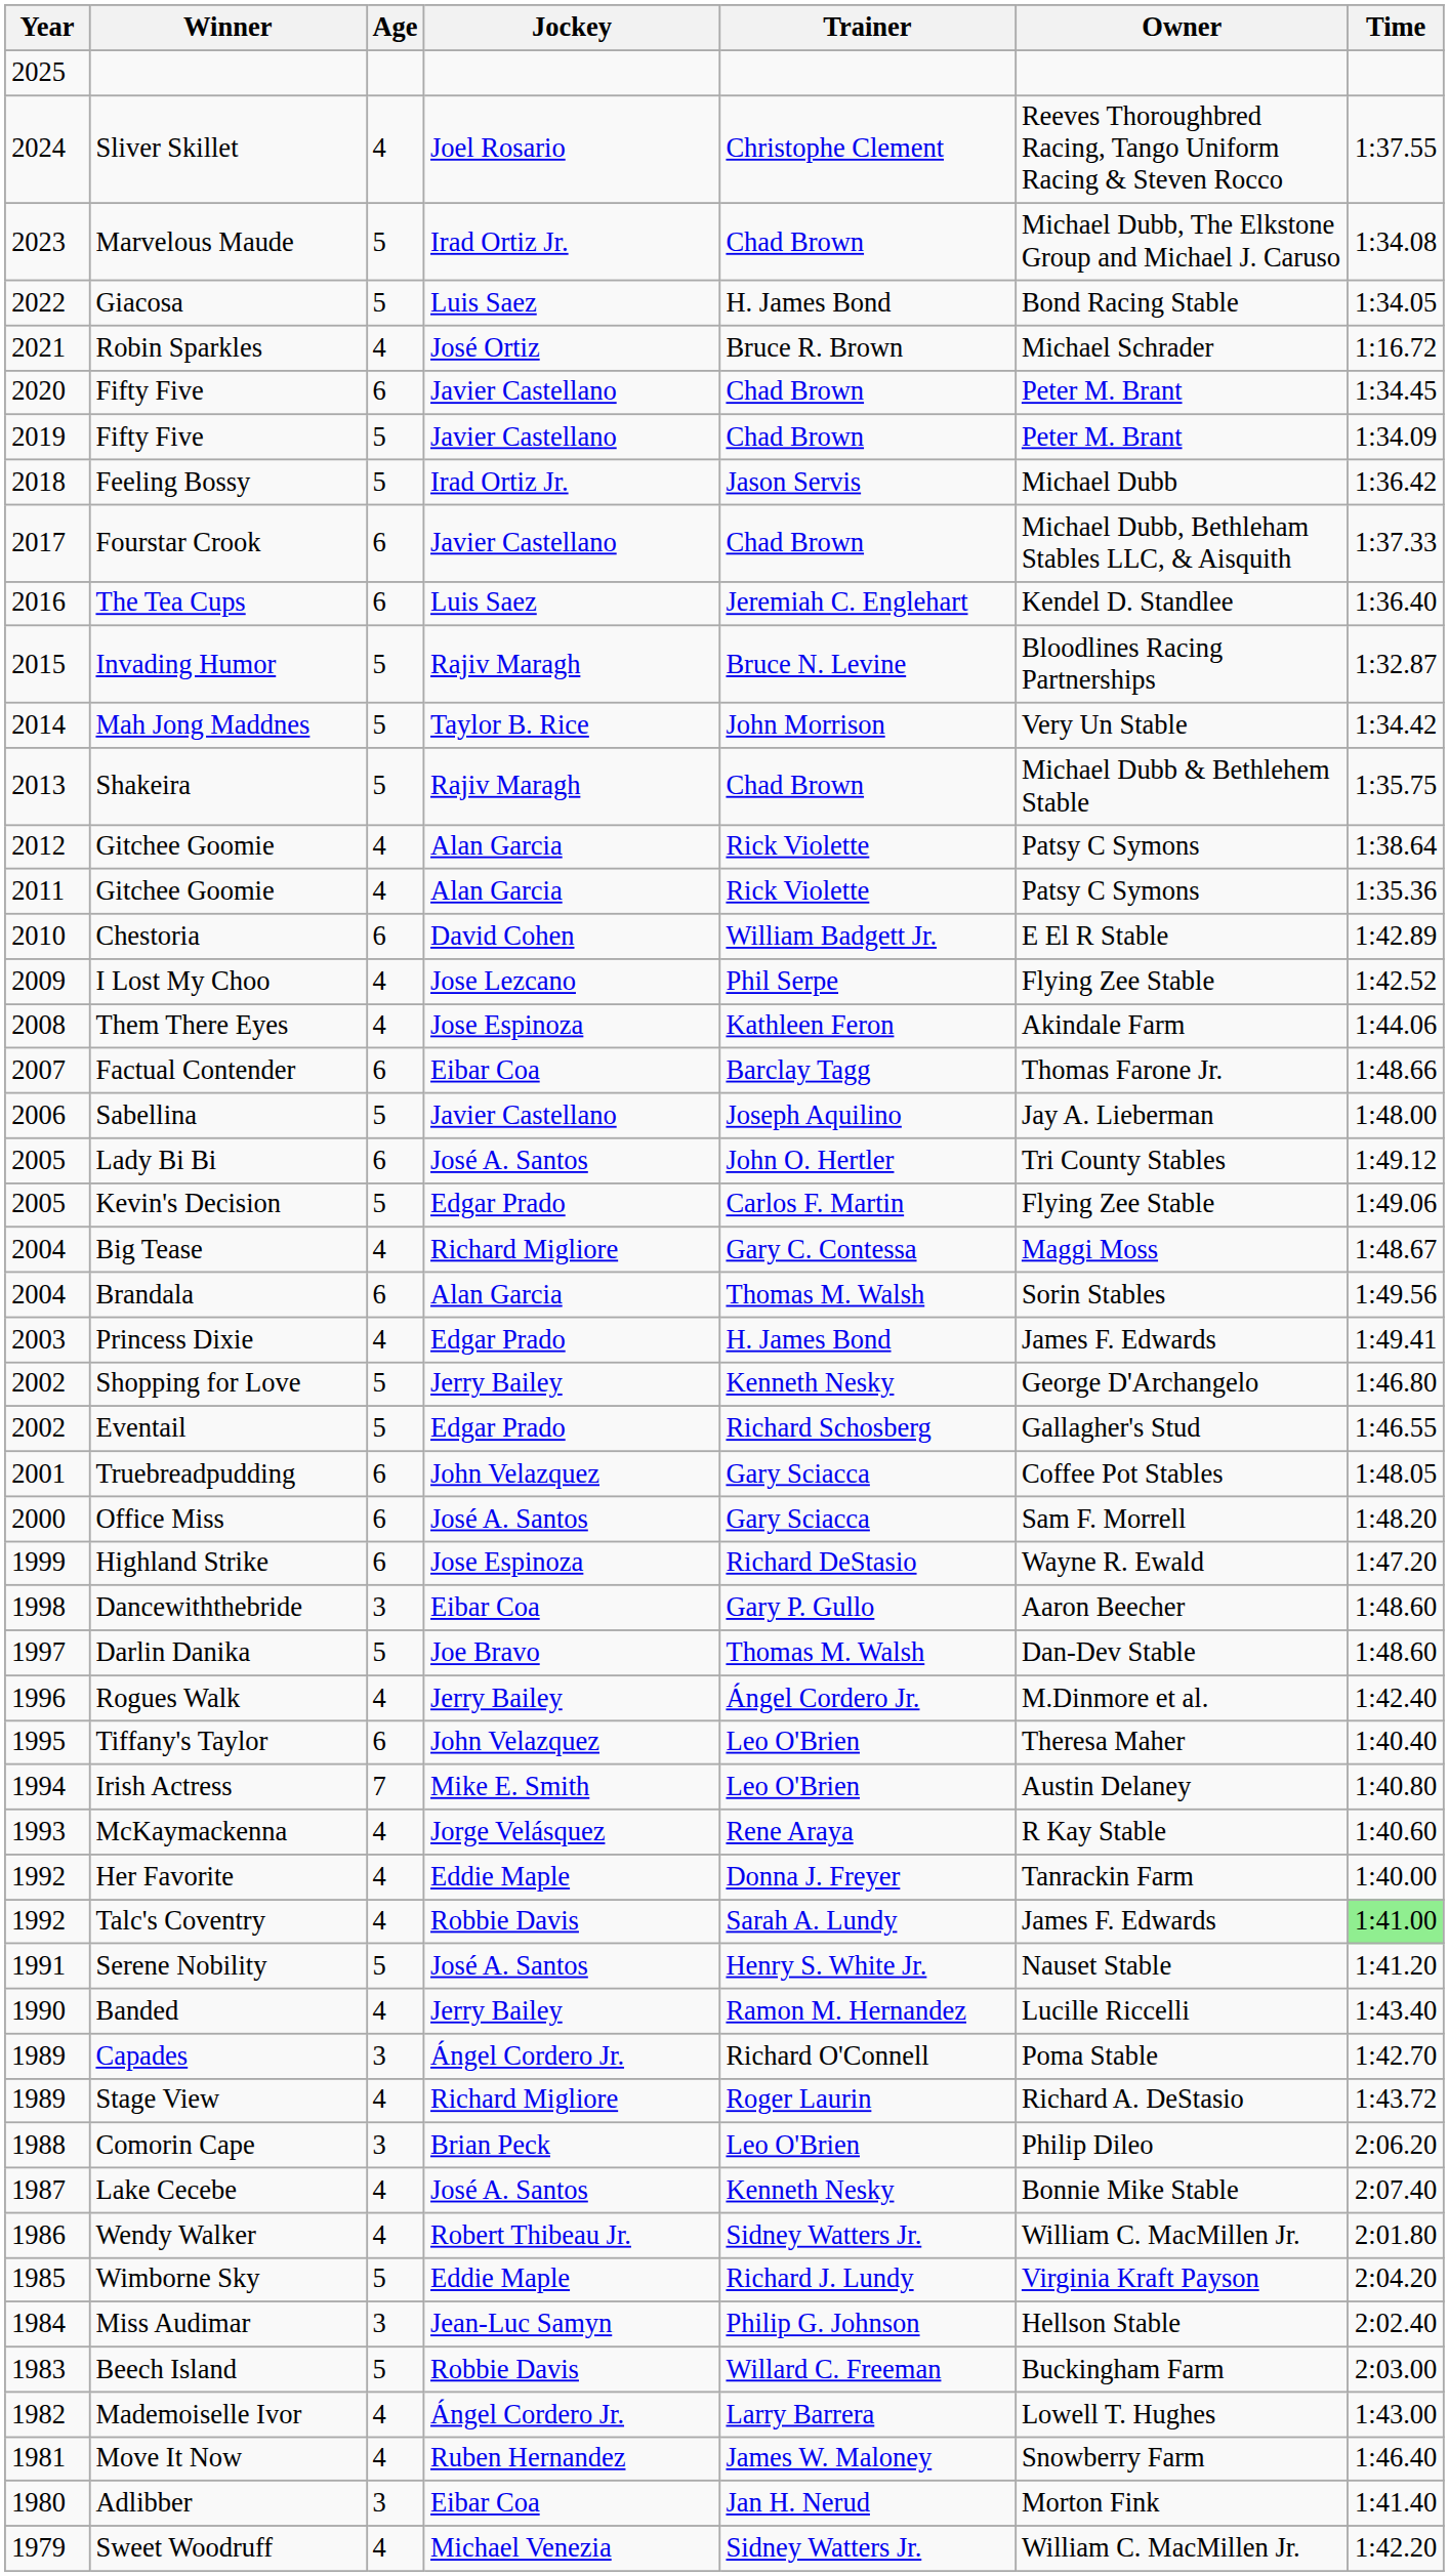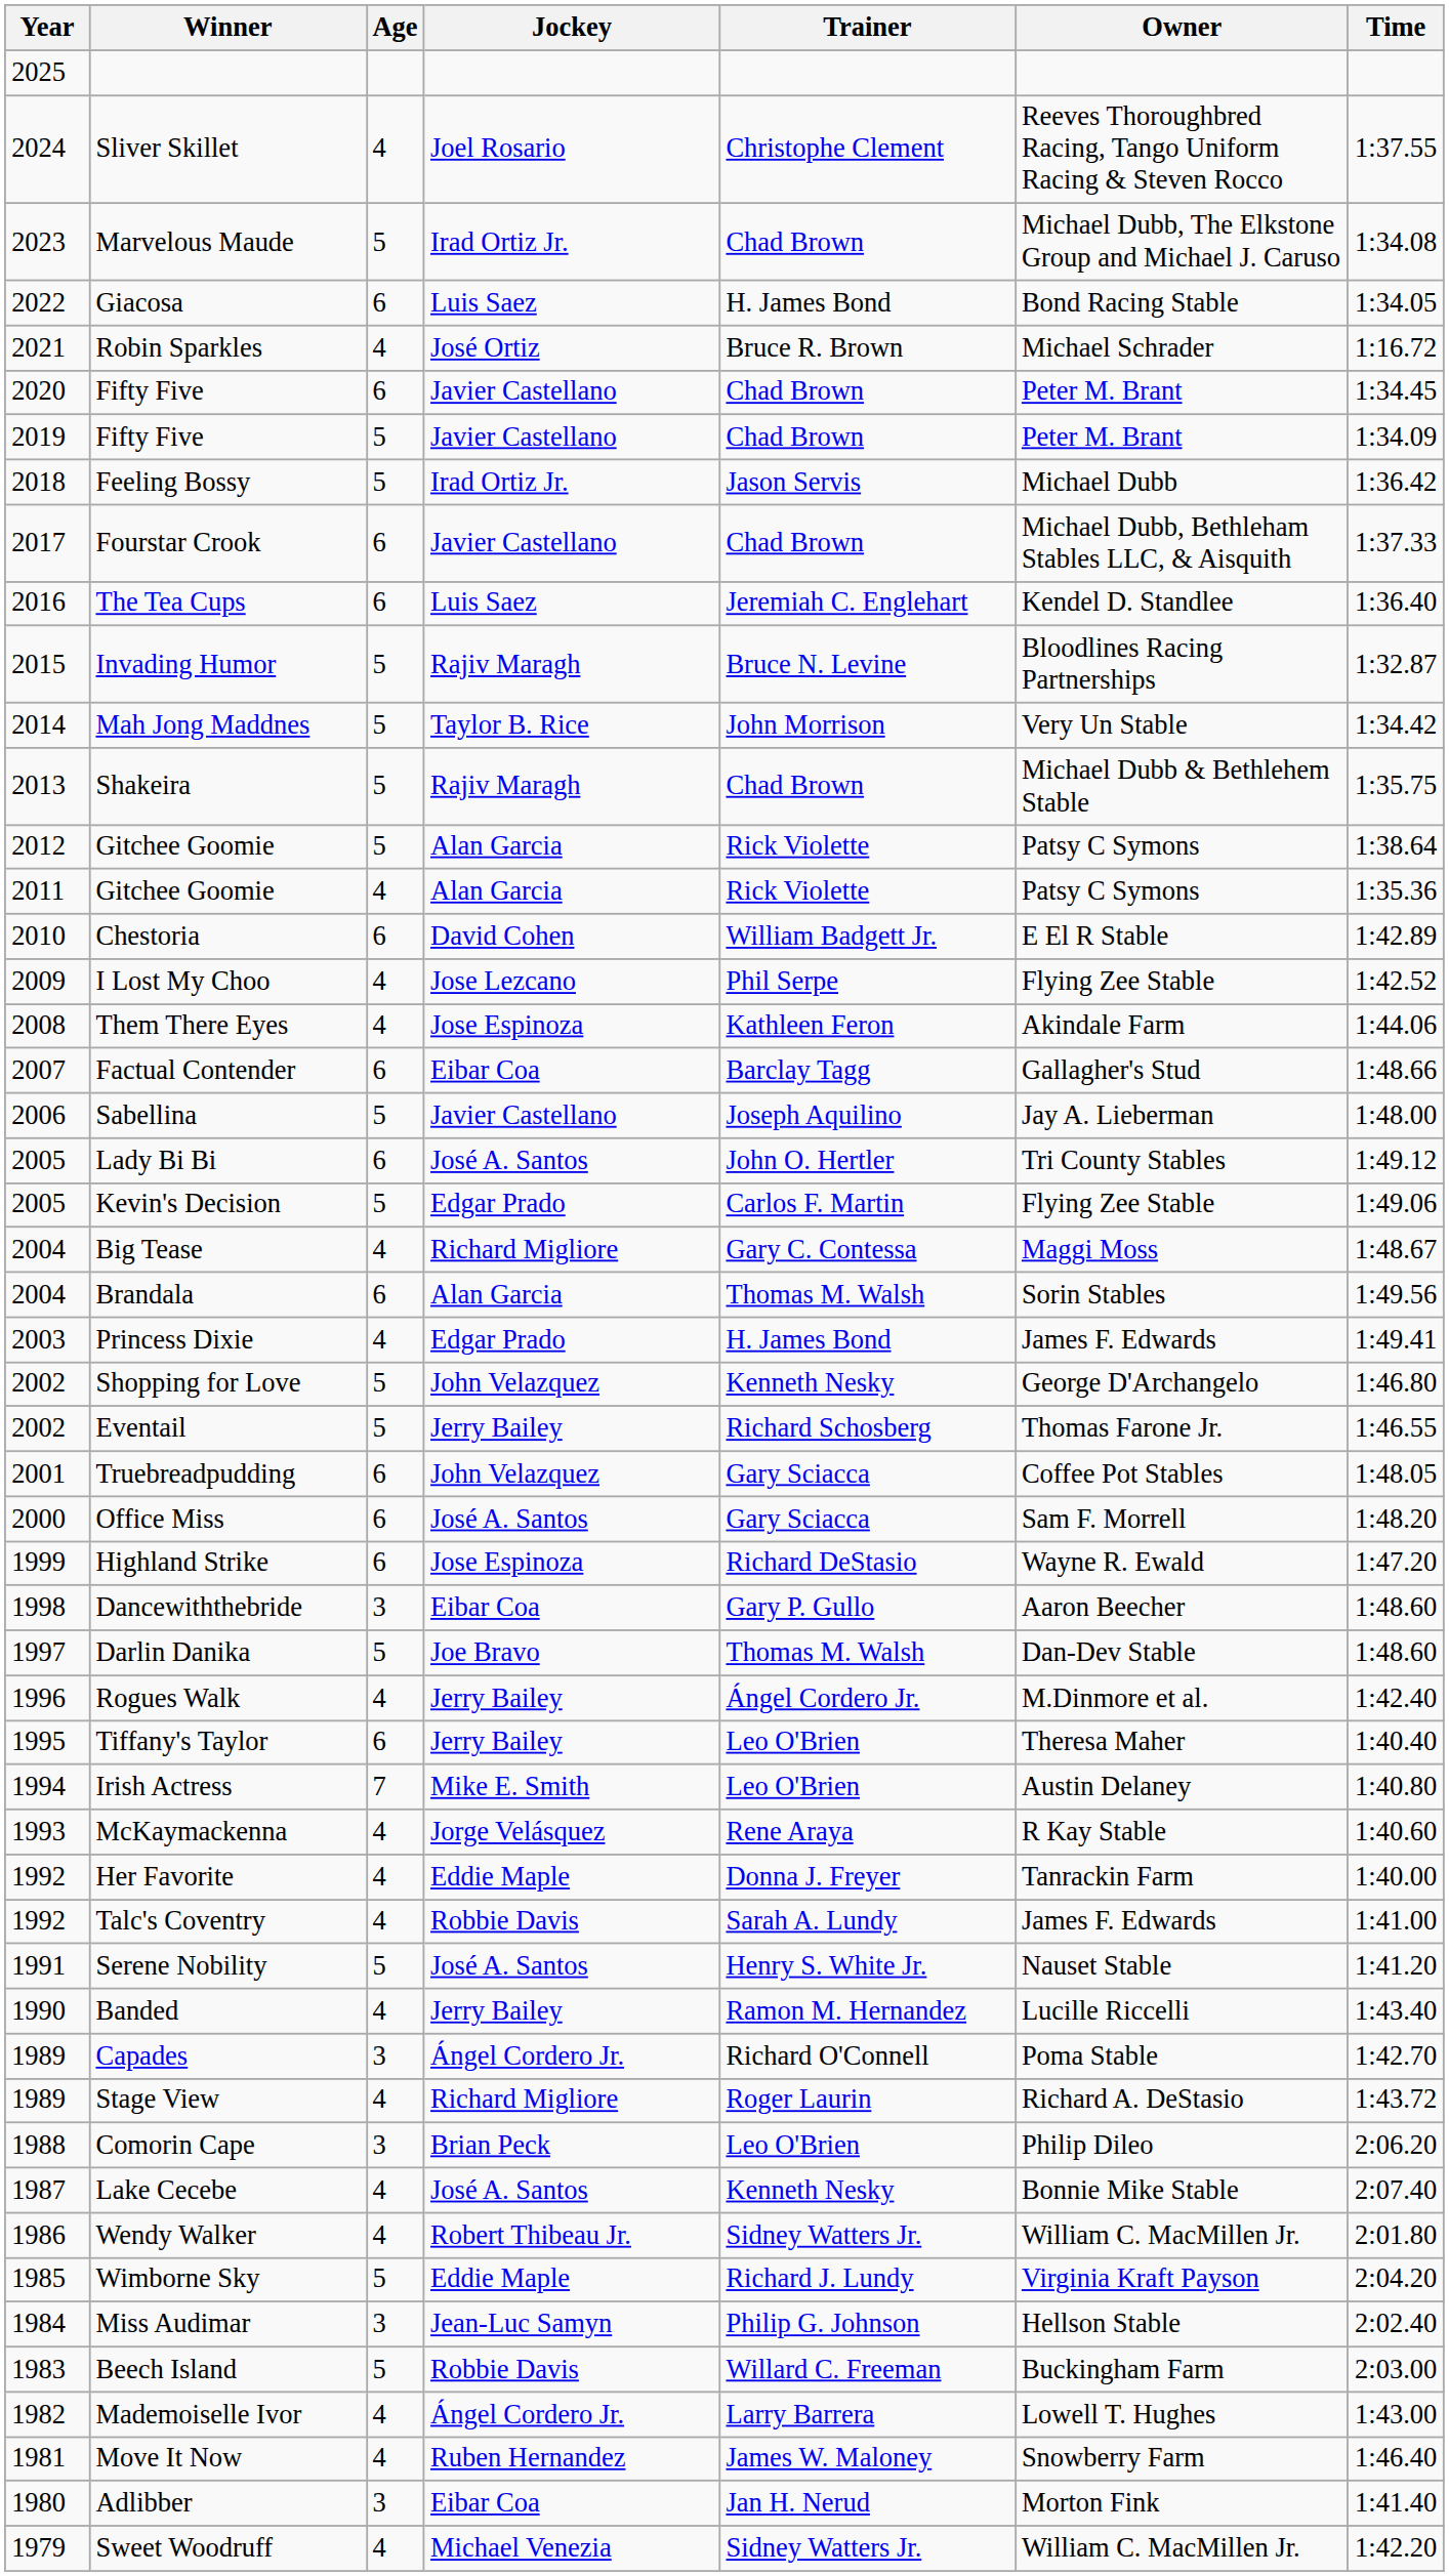Giacosa | Age: 5 -> 6
2012 / Gitchee Goomie | Age: 4 -> 5
Factual Contender | Owner: Thomas Farone Jr. -> Gallagher's Stud
Shopping for Love | Jockey: Jerry Bailey -> John Velazquez
Eventail | Jockey: Edgar Prado -> Jerry Bailey
Eventail | Owner: Gallagher's Stud -> Thomas Farone Jr.
Tiffany's Taylor | Jockey: John Velazquez -> Jerry Bailey
Talc's Coventry | Time: lightgreen background -> no background
